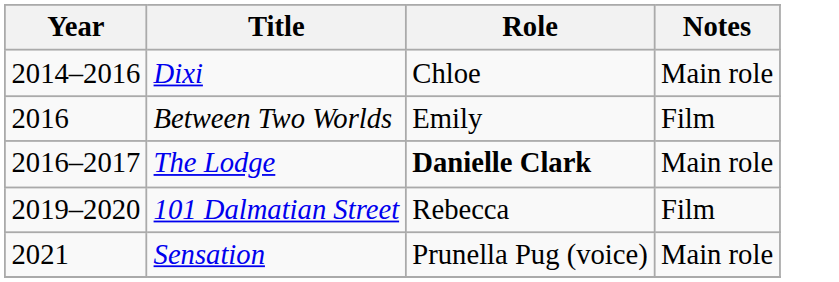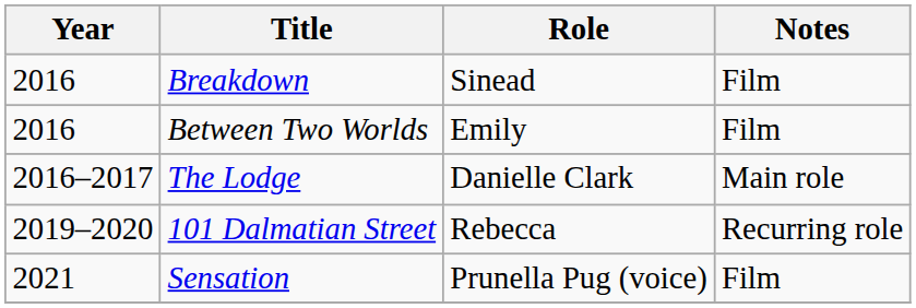- row: 2014–2016 | Dixi | Chloe | Main role
+ row: 2016 | Breakdown | Sinead | Film
The Lodge | Role: bold -> normal
101 Dalmatian Street | Notes: Film -> Recurring role
Sensation | Notes: Main role -> Film
